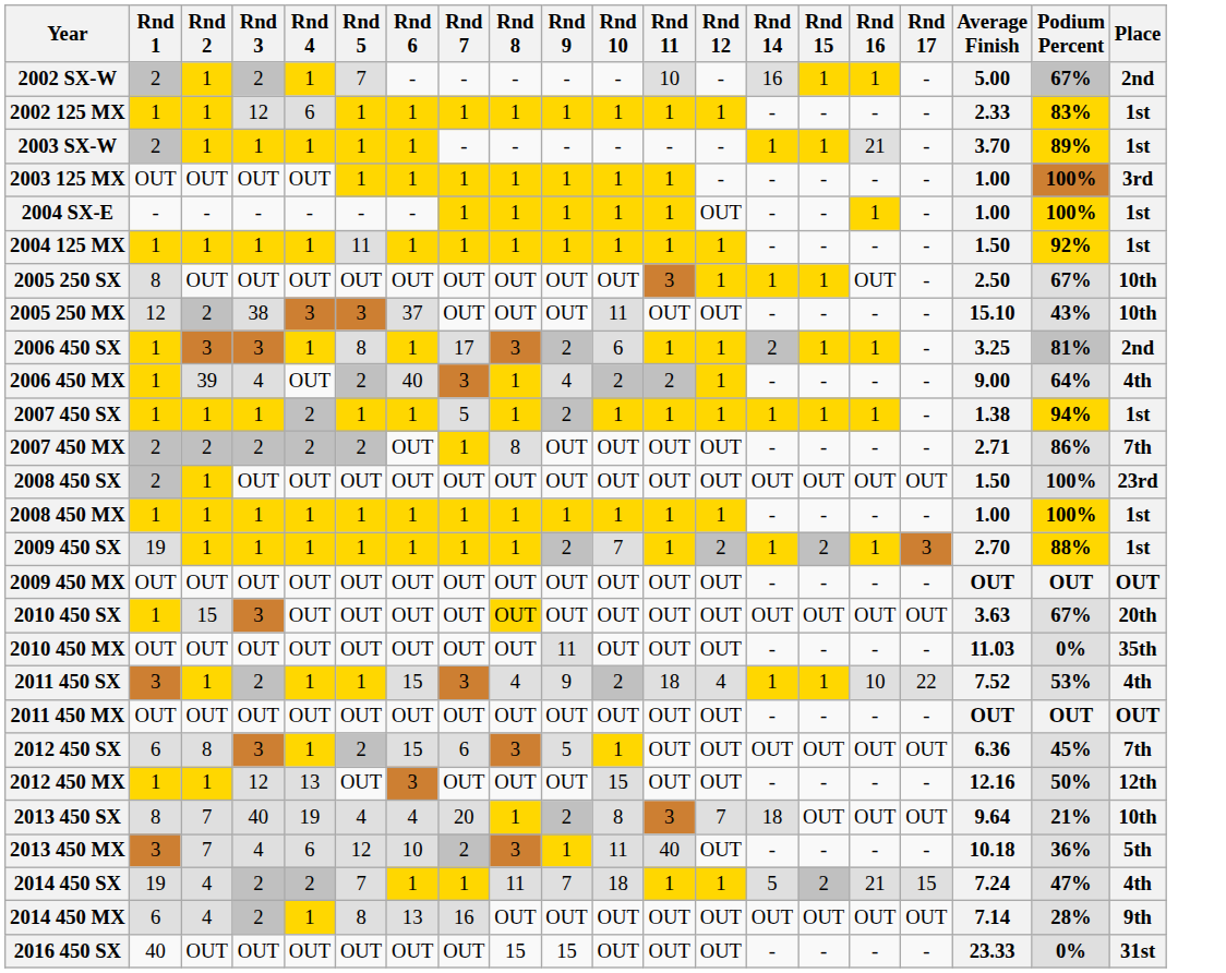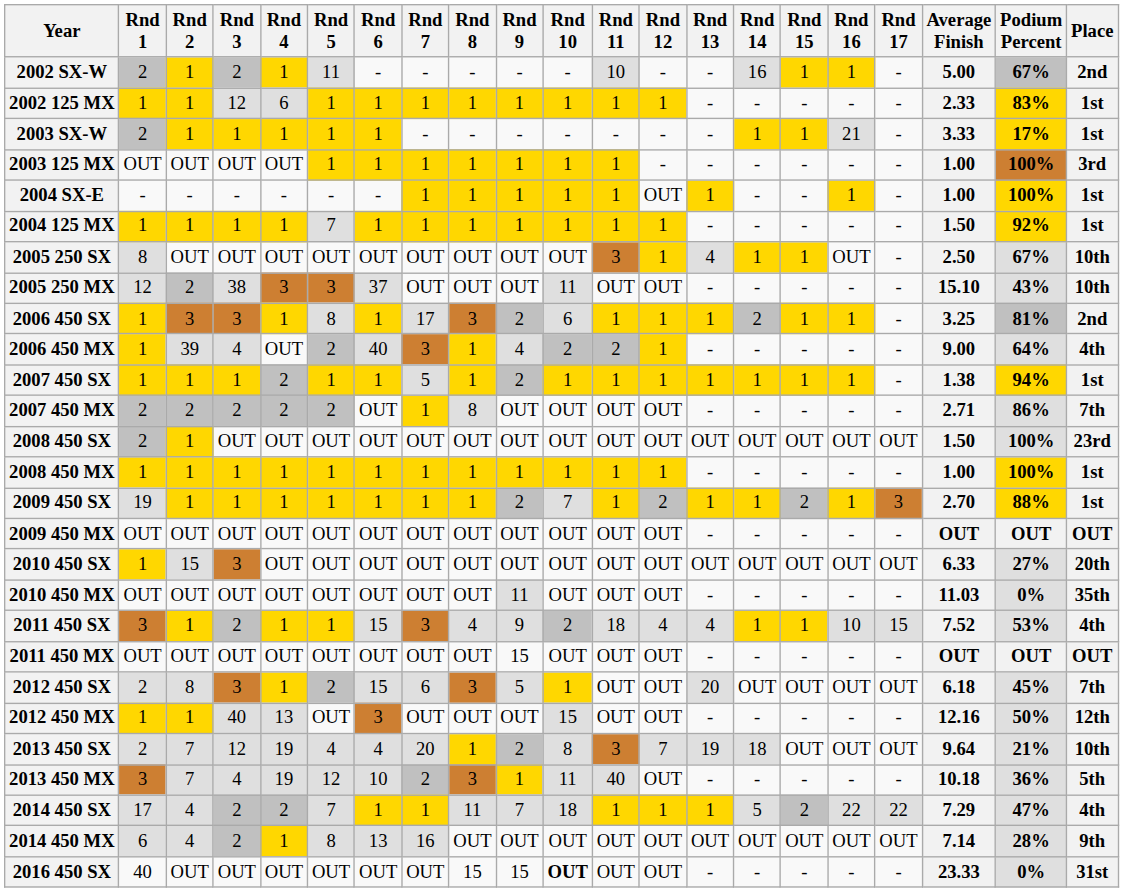+ column: Rnd 13 | - | - | - | - | 1 | - | 4 | - | 1 | - | 1 | - | OUT | - | 1 | - | OUT | - | 4 | - | 20 | - | 19 | - | 1 | OUT | -
2002 SX-W | Rnd 5: 7 -> 11
2003 SX-W | Average Finish: 3.70 -> 3.33
2003 SX-W | Podium Percent: 89% -> 17%
2004 125 MX | Rnd 5: 11 -> 7
2010 450 SX | Rnd 8: gold background -> no background
2010 450 SX | Average Finish: 3.63 -> 6.33
2010 450 SX | Podium Percent: 67% -> 27%
2011 450 SX | Rnd 17: 22 -> 15
2011 450 MX | Rnd 9: OUT -> 15
2012 450 SX | Rnd 1: 6 -> 2
2012 450 SX | Average Finish: 6.36 -> 6.18
2012 450 MX | Rnd 3: 12 -> 40
2013 450 SX | Rnd 1: 8 -> 2
2013 450 SX | Rnd 3: 40 -> 12
2013 450 MX | Rnd 4: 6 -> 19
2014 450 SX | Rnd 1: 19 -> 17
2014 450 SX | Rnd 16: 21 -> 22
2014 450 SX | Rnd 17: 15 -> 22
2014 450 SX | Average Finish: 7.24 -> 7.29
2016 450 SX | Rnd 10: normal -> bold
